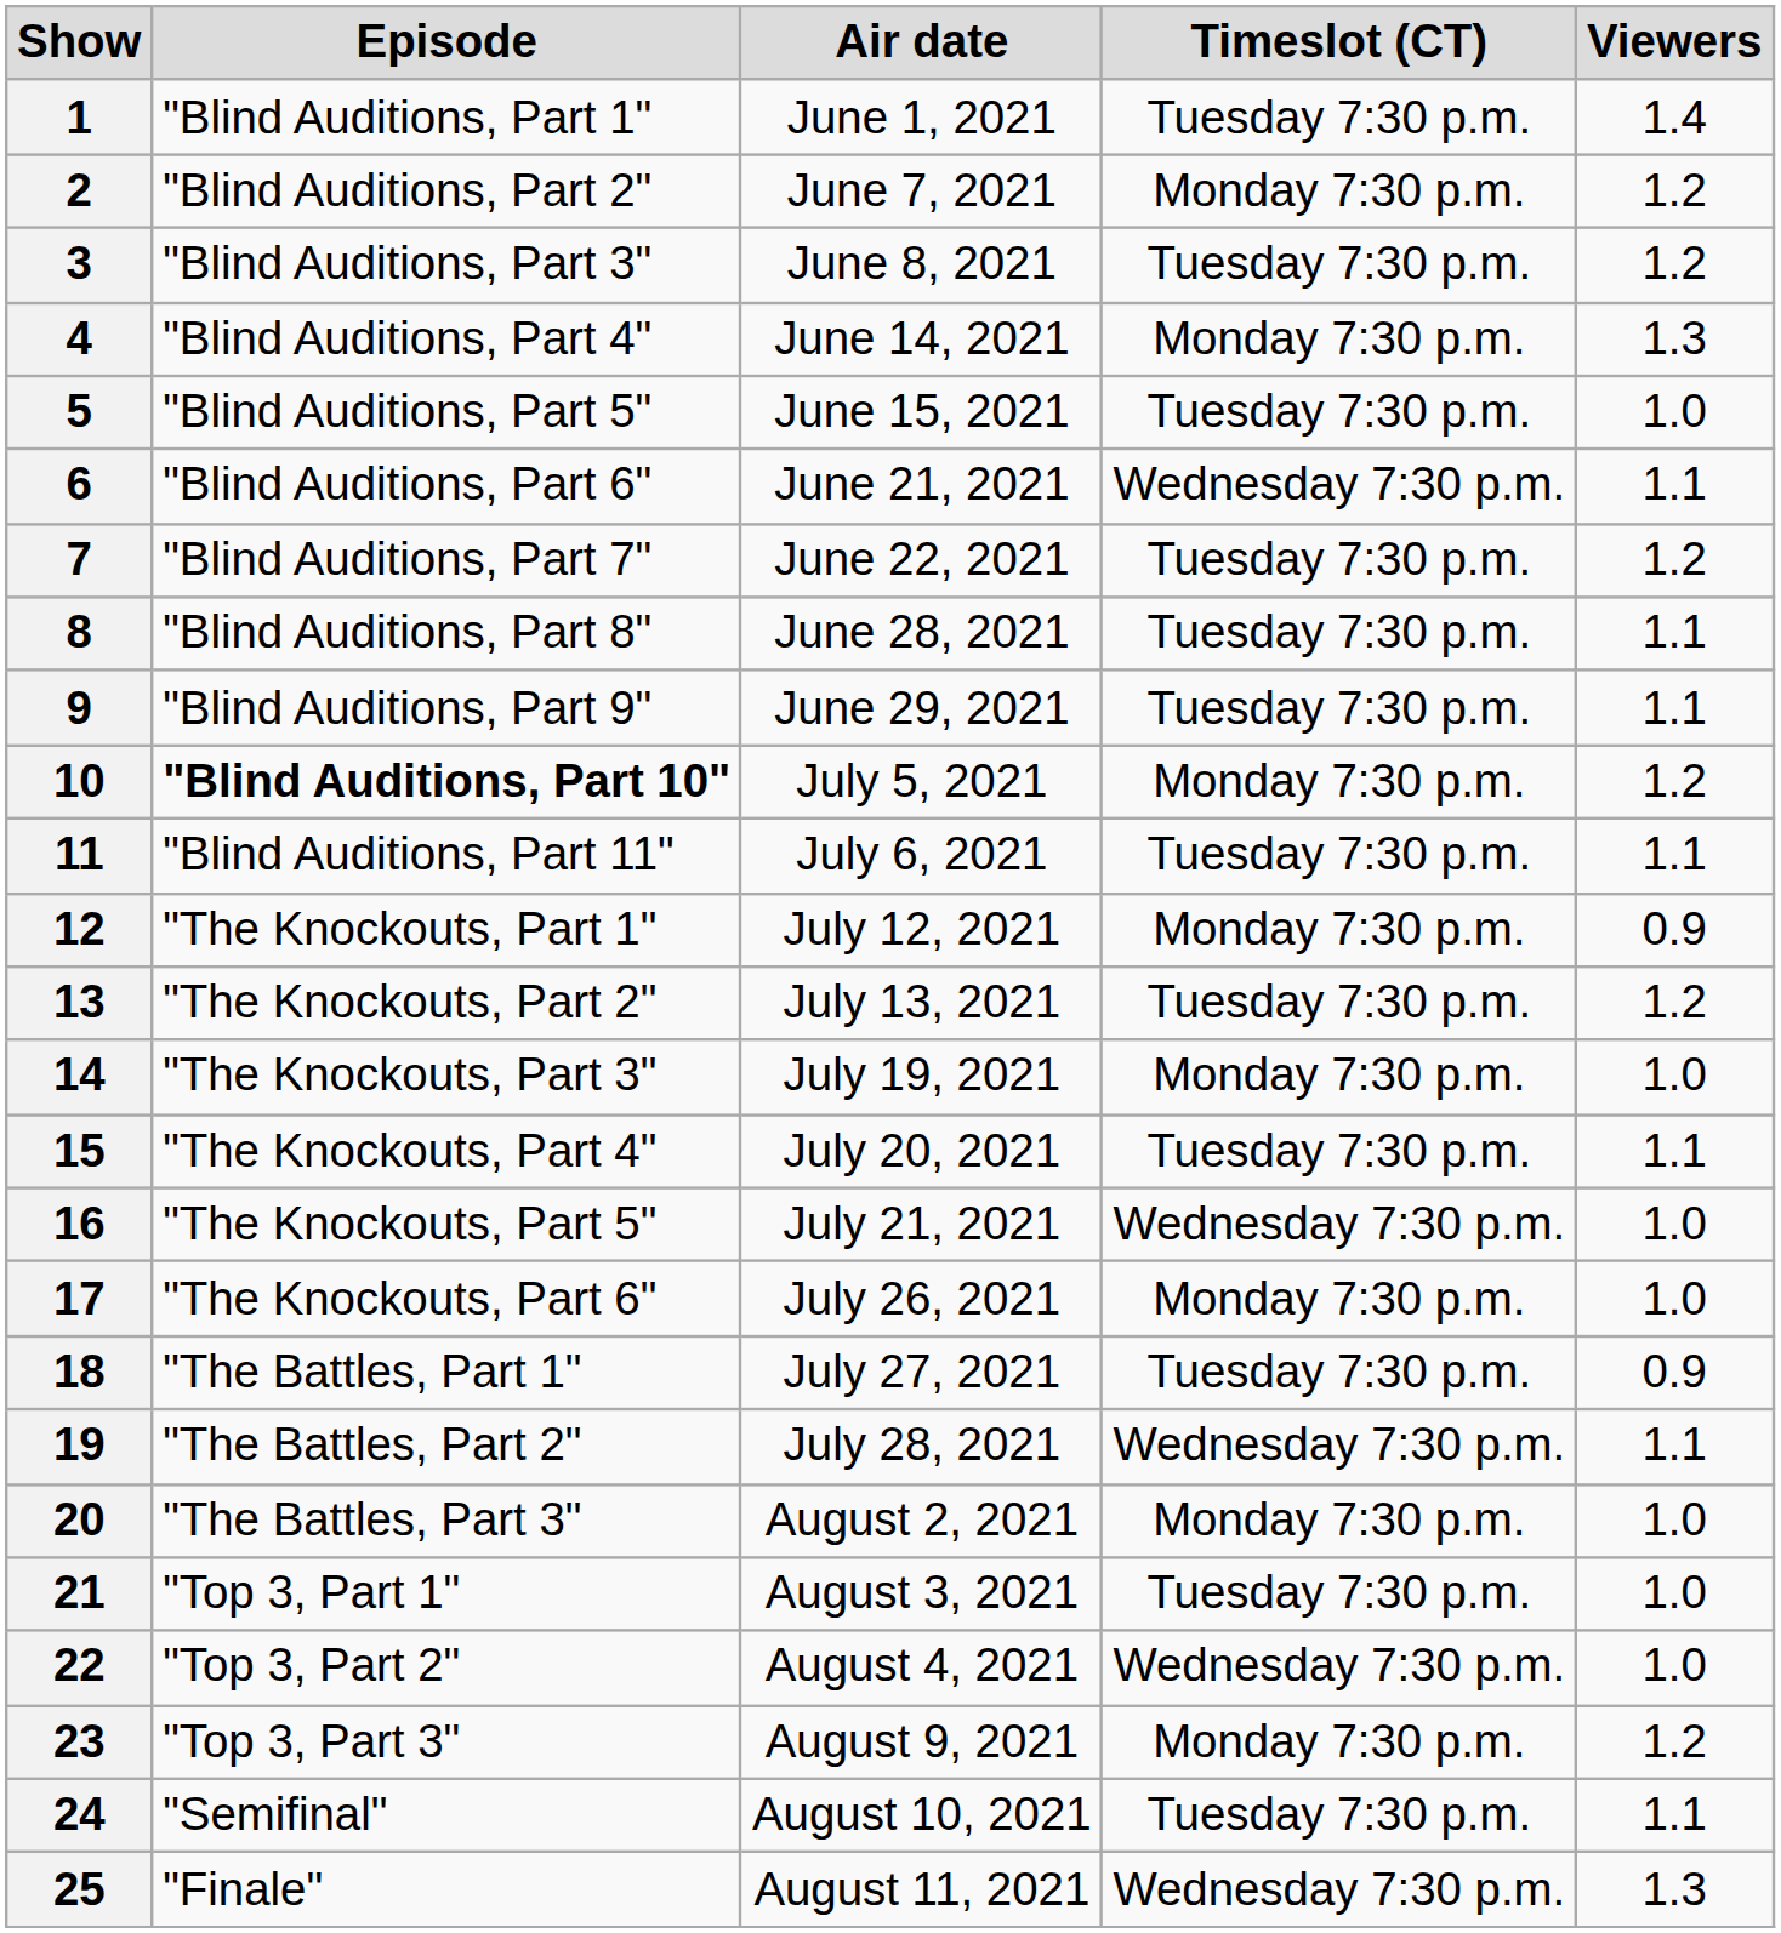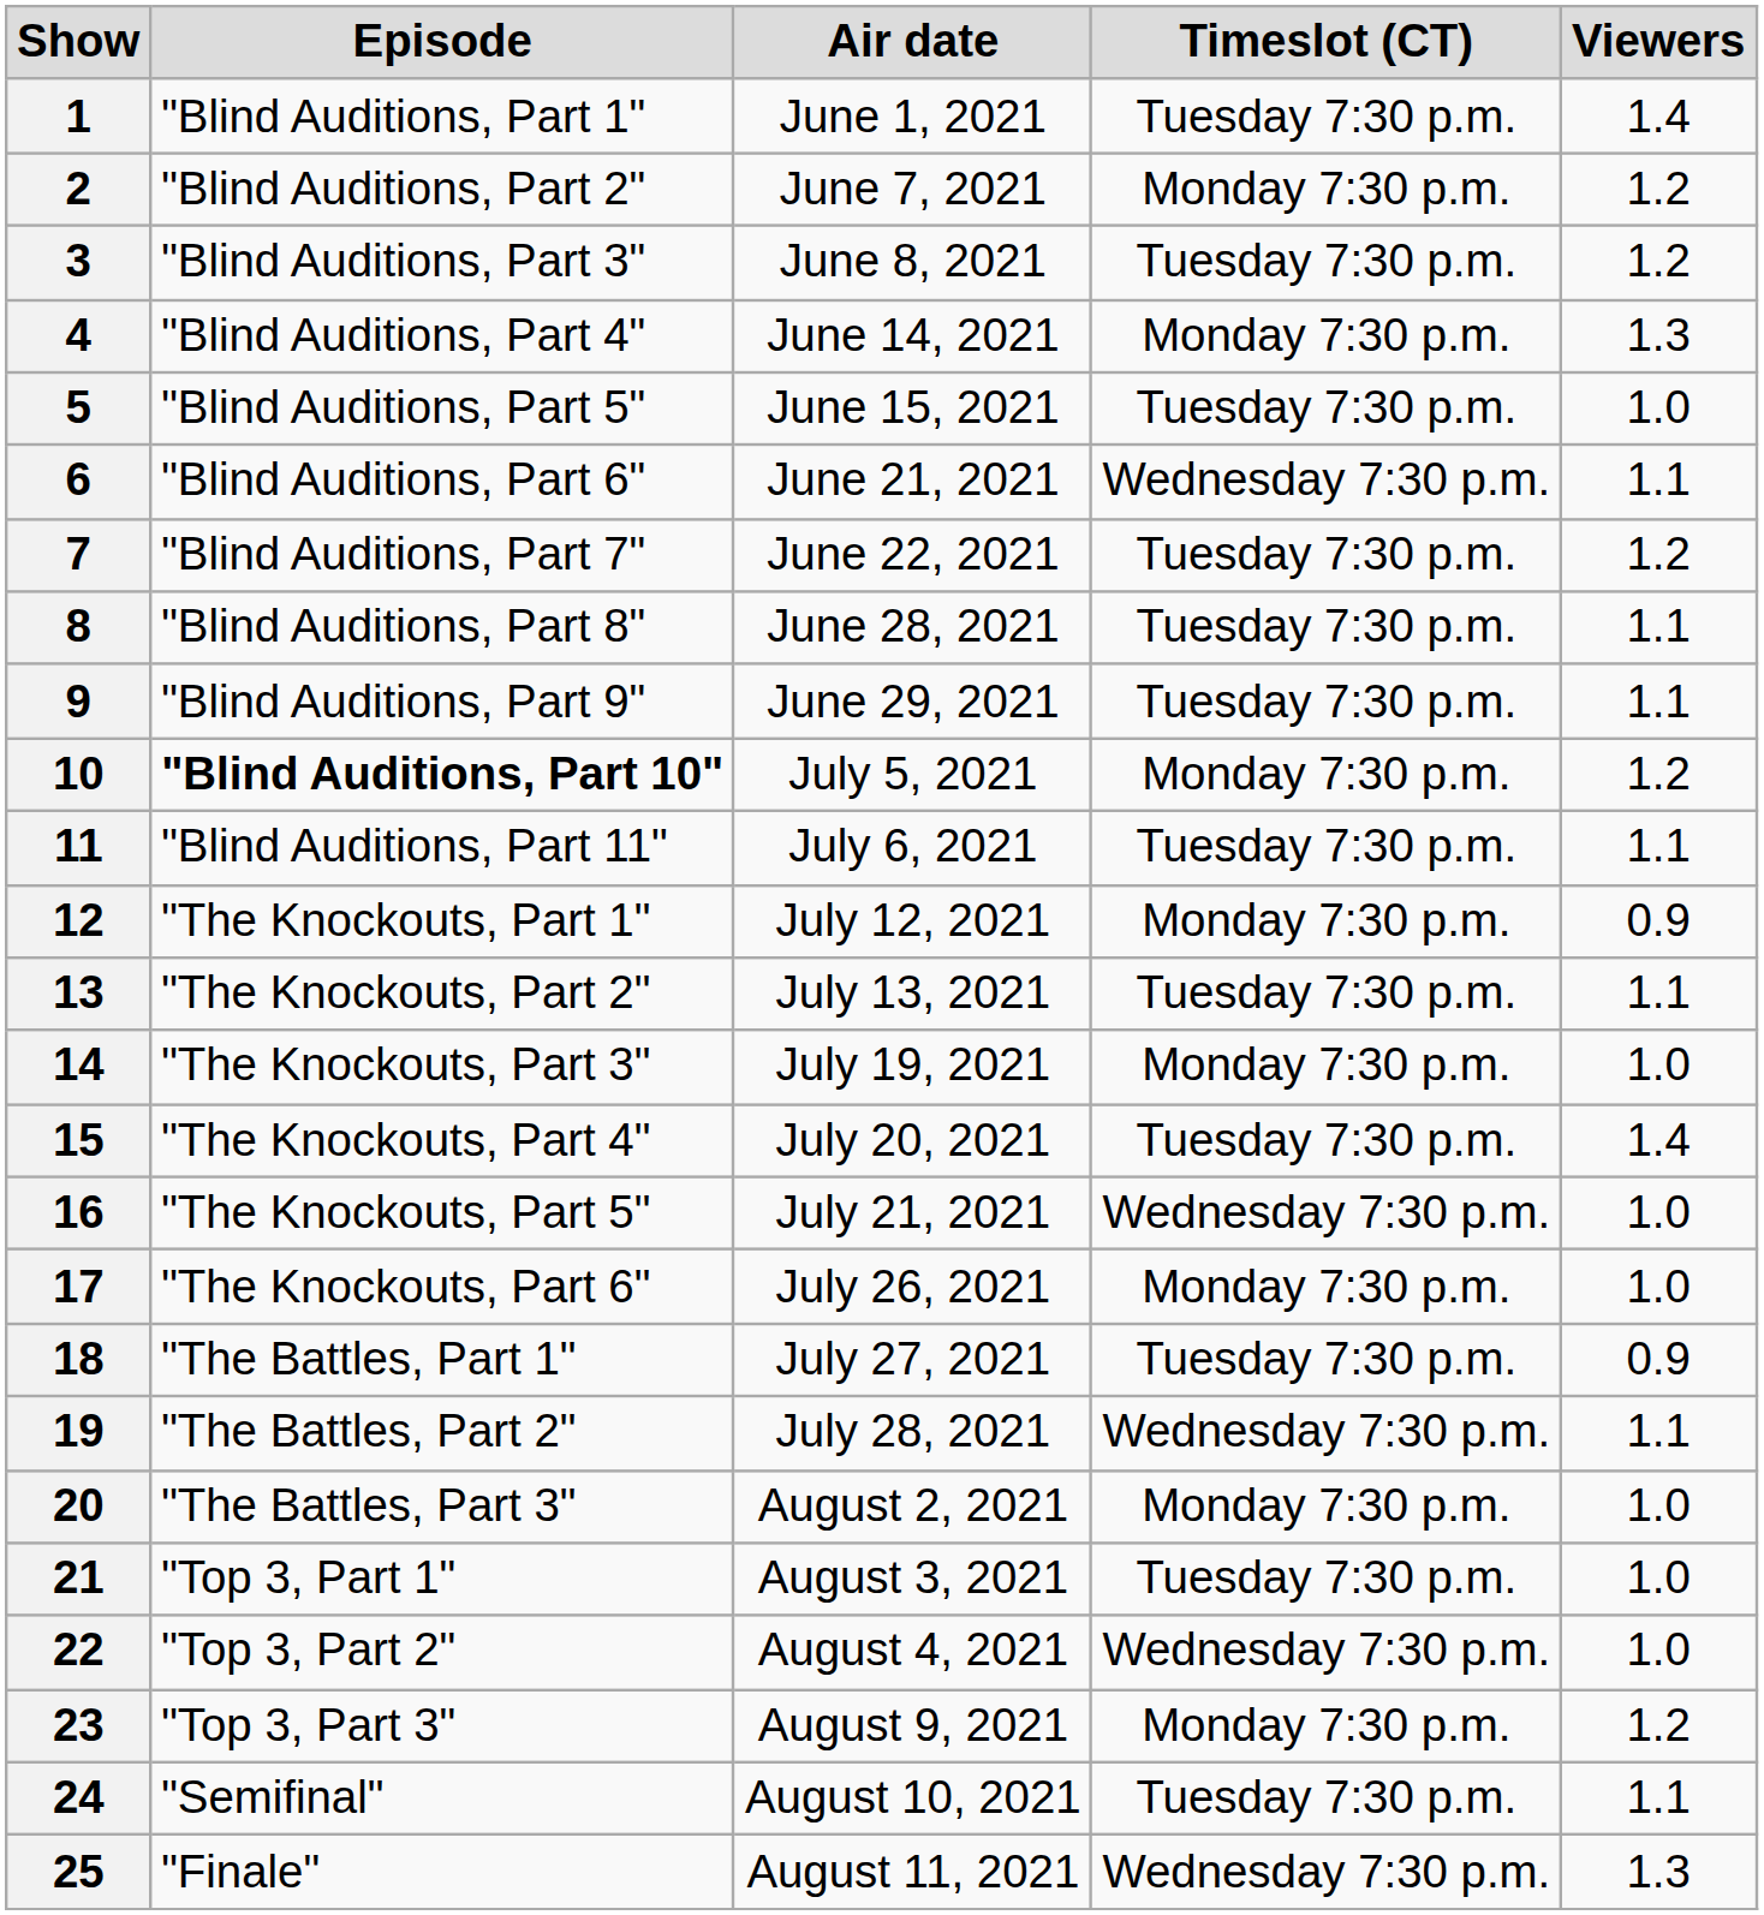13 | Viewers: 1.2 -> 1.1
15 | Viewers: 1.1 -> 1.4
